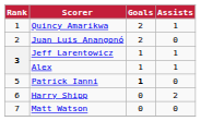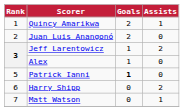Jeff Larentowicz | Assists: 1 -> 2
Alex | Assists: 1 -> 0
Matt Watson | Assists: 0 -> 1
